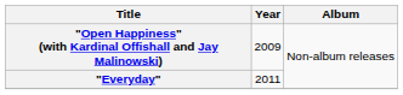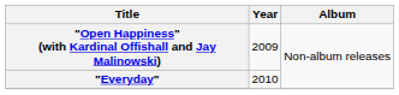"Everyday" | Year: 2011 -> 2010
